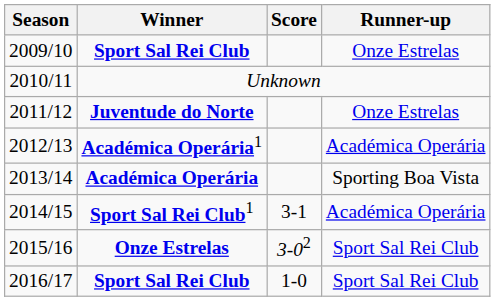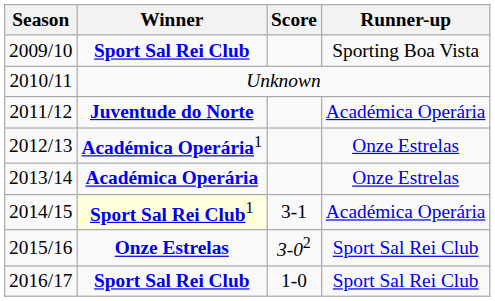2009/10 | Runner-up: Onze Estrelas -> Sporting Boa Vista
2011/12 | Runner-up: Onze Estrelas -> Académica Operária
2012/13 | Runner-up: Académica Operária -> Onze Estrelas
2013/14 | Runner-up: Sporting Boa Vista -> Onze Estrelas
2014/15 | Winner: no background -> lightyellow background
